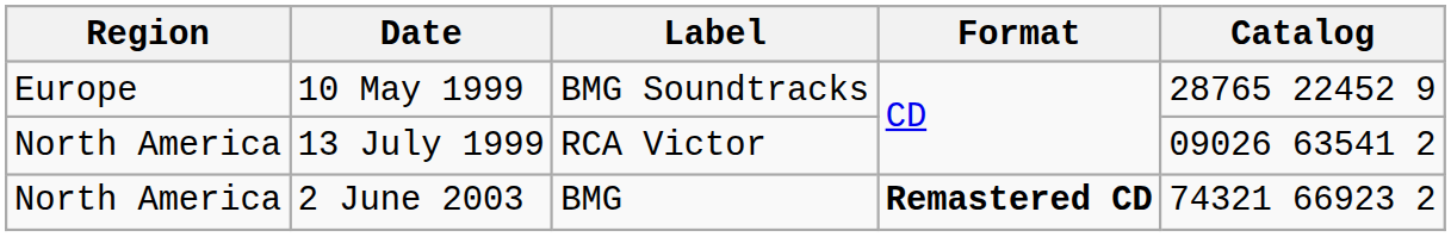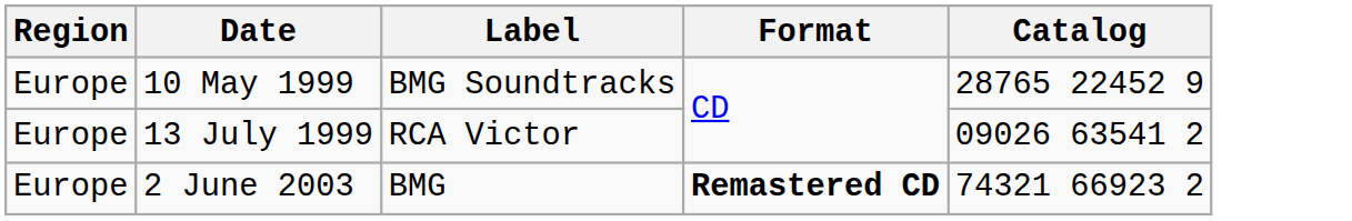13 July 1999 | Region: North America -> Europe
2 June 2003 | Region: North America -> Europe
